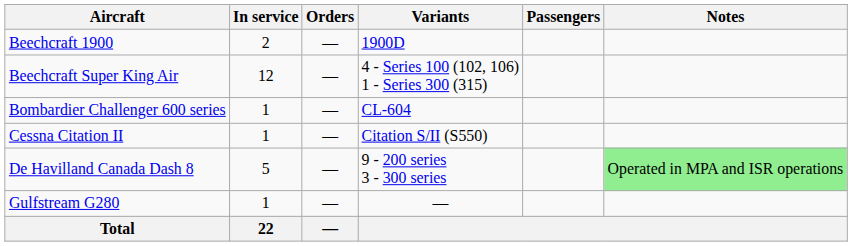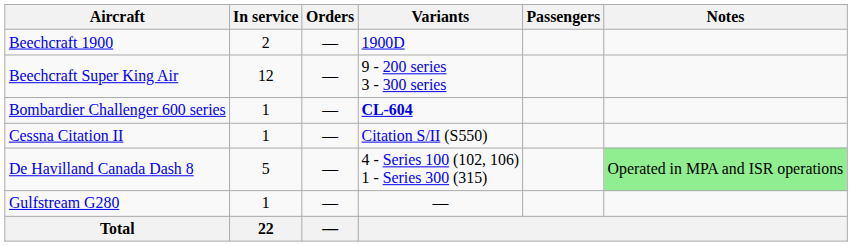Beechcraft Super King Air | Variants: 4 - Series 100 (102, 106) 1 - Series 300 (315) -> 9 - 200 series 3 - 300 series
Bombardier Challenger 600 series | Variants: normal -> bold
De Havilland Canada Dash 8 | Variants: 9 - 200 series 3 - 300 series -> 4 - Series 100 (102, 106) 1 - Series 300 (315)
